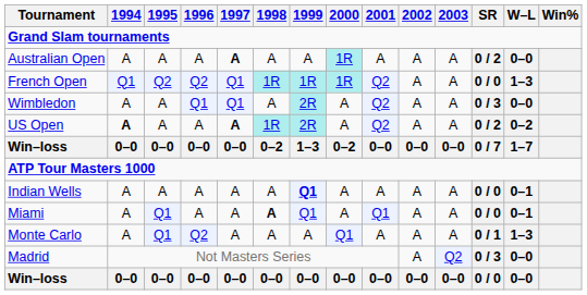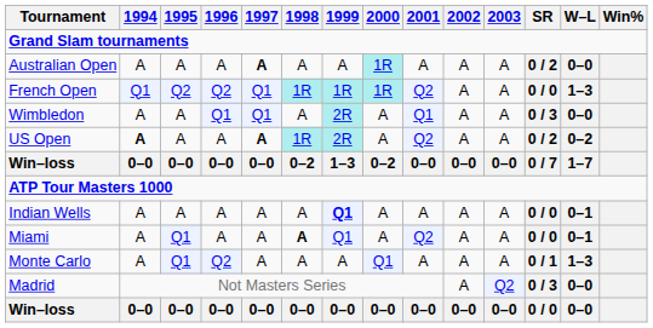Wimbledon | 2001: Q2 -> Q1
Miami | 2001: Q1 -> Q2
